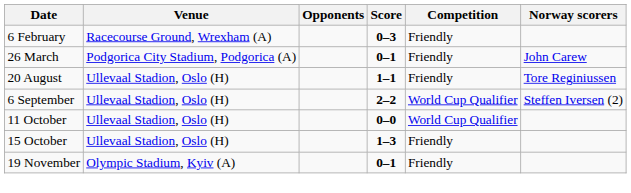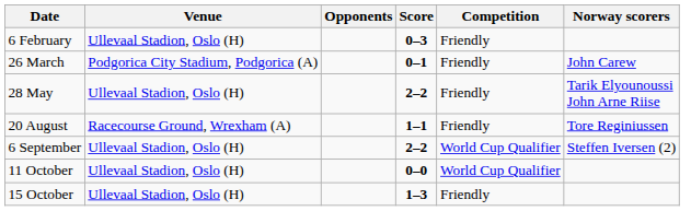6 February | Venue: Racecourse Ground, Wrexham (A) -> Ullevaal Stadion, Oslo (H)
+ row: 28 May | Ullevaal Stadion, Oslo (H) | 2–2 | Friendly | Tarik Elyounoussi John Arne Riise
20 August | Venue: Ullevaal Stadion, Oslo (H) -> Racecourse Ground, Wrexham (A)
- row: 19 November | Olympic Stadium, Kyiv (A) | 0–1 | Friendly
